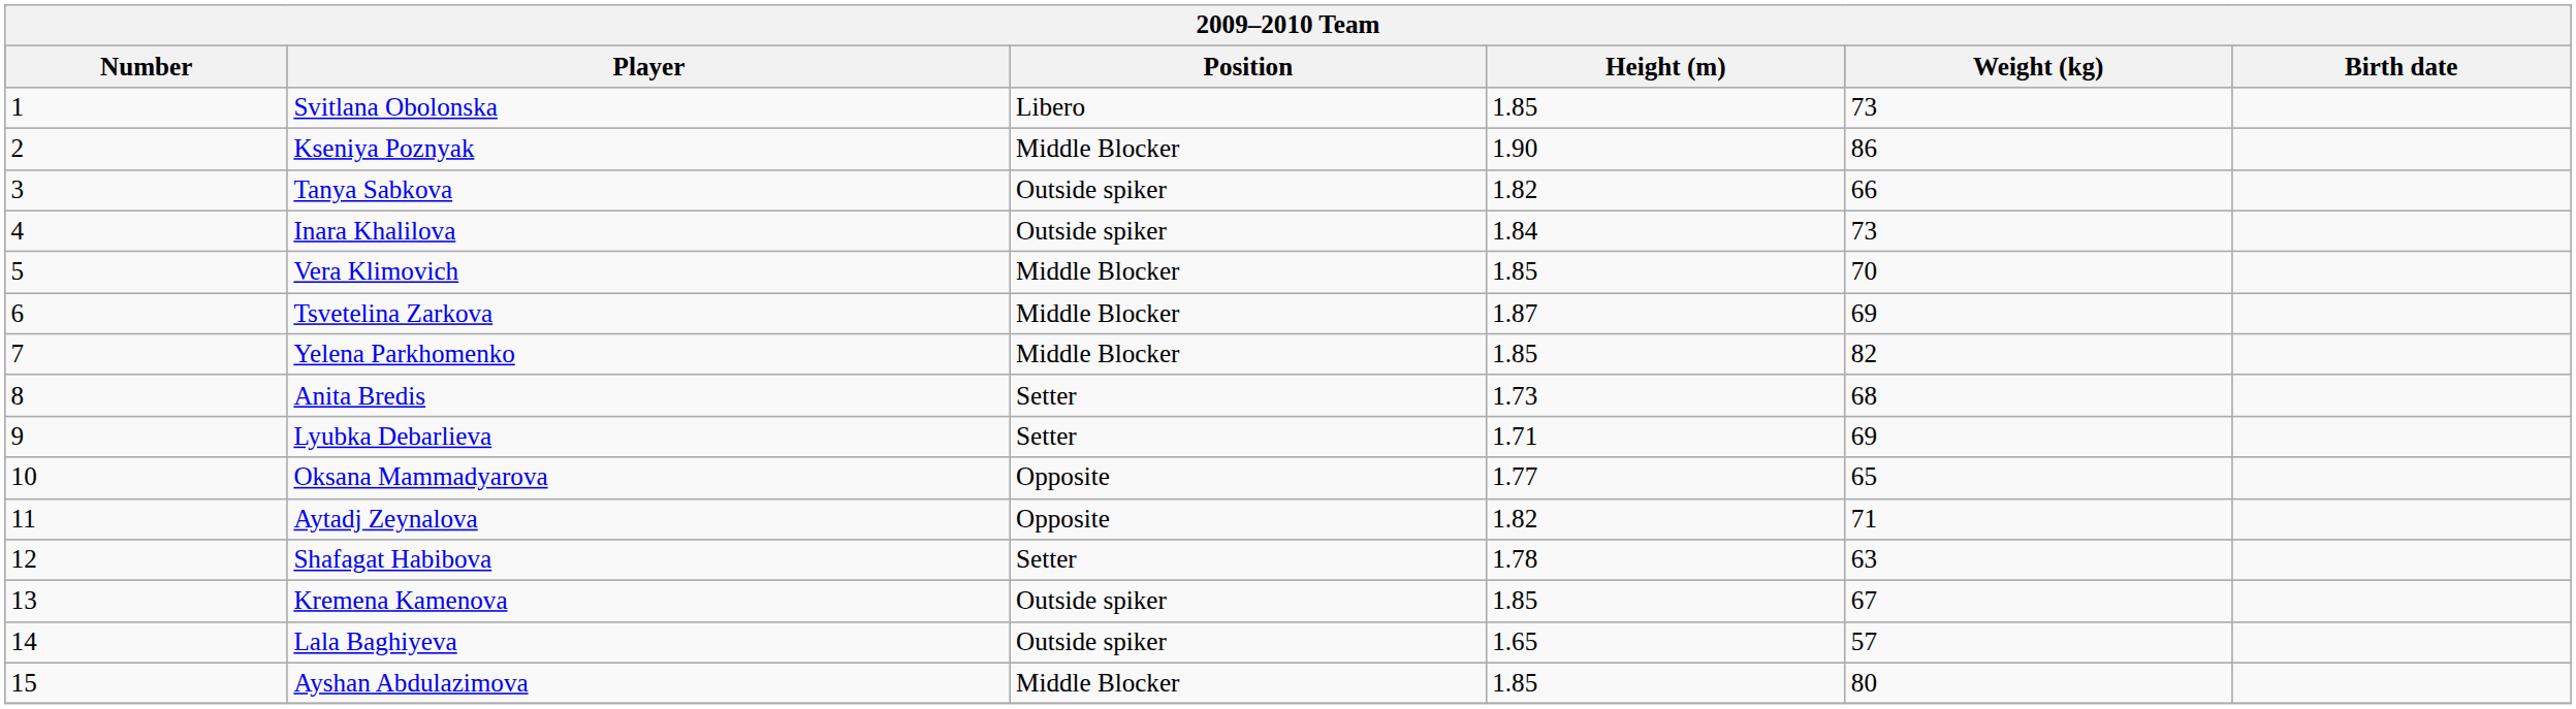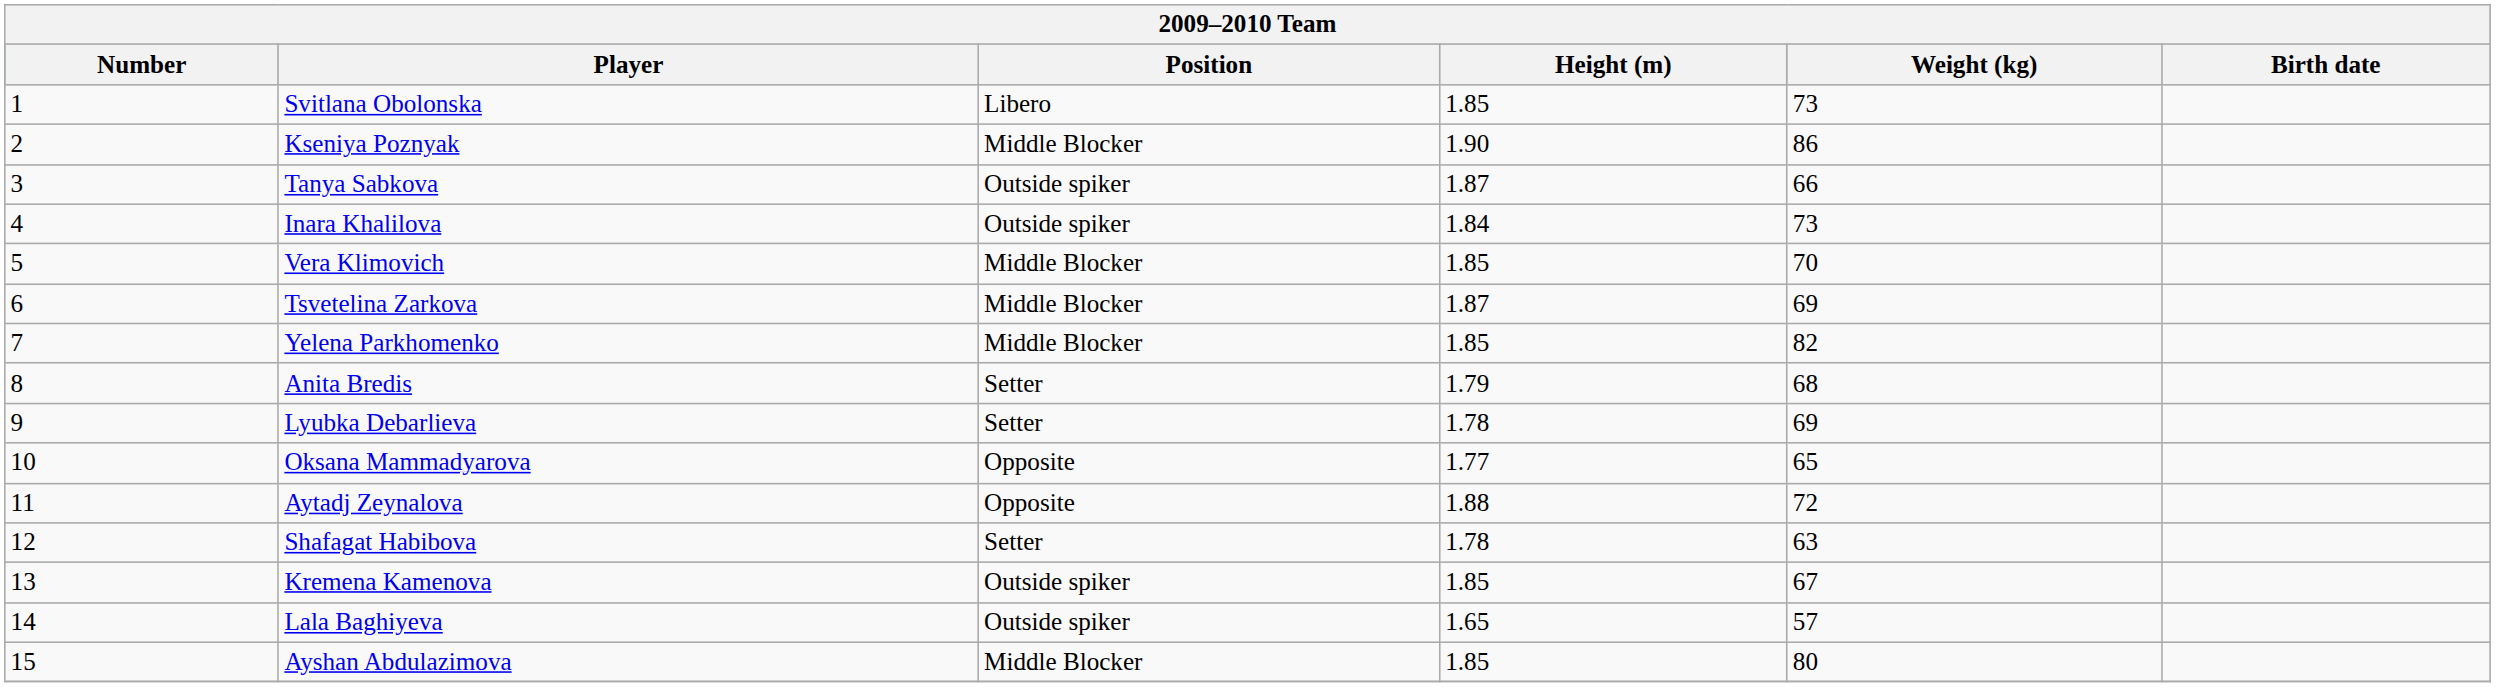Tanya Sabkova | Height (m): 1.82 -> 1.87
Anita Bredis | Height (m): 1.73 -> 1.79
Lyubka Debarlieva | Height (m): 1.71 -> 1.78
Aytadj Zeynalova | Height (m): 1.82 -> 1.88
Aytadj Zeynalova | Weight (kg): 71 -> 72
